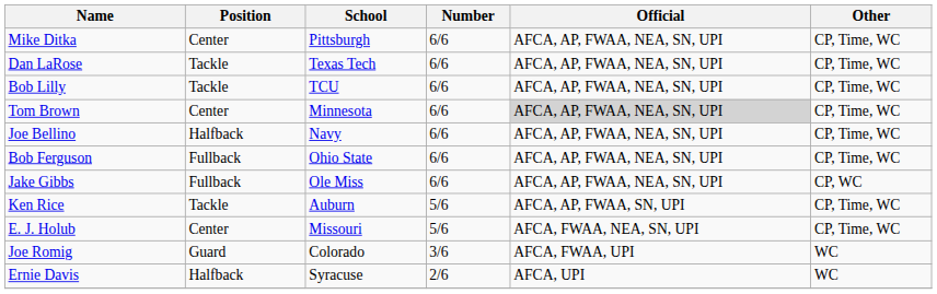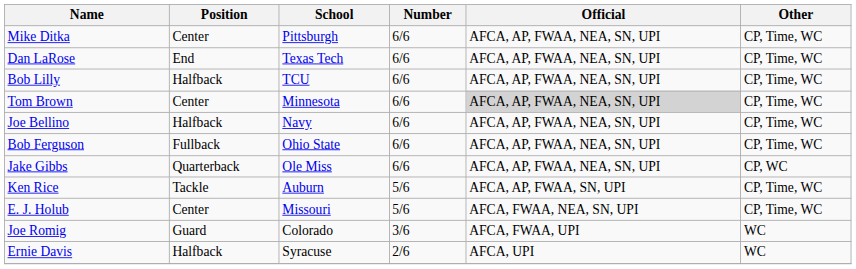Dan LaRose | Position: Tackle -> End
Bob Lilly | Position: Tackle -> Halfback
Jake Gibbs | Position: Fullback -> Quarterback
